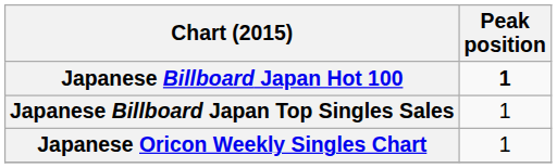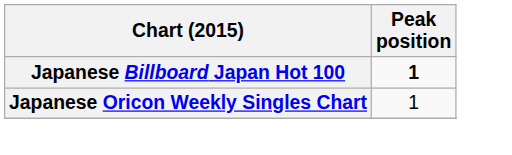- row: Japanese Billboard Japan Top Singles Sales | 1
